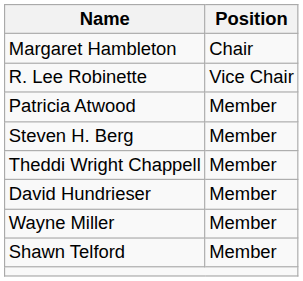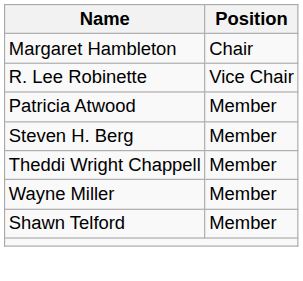- row: David Hundrieser | Member
